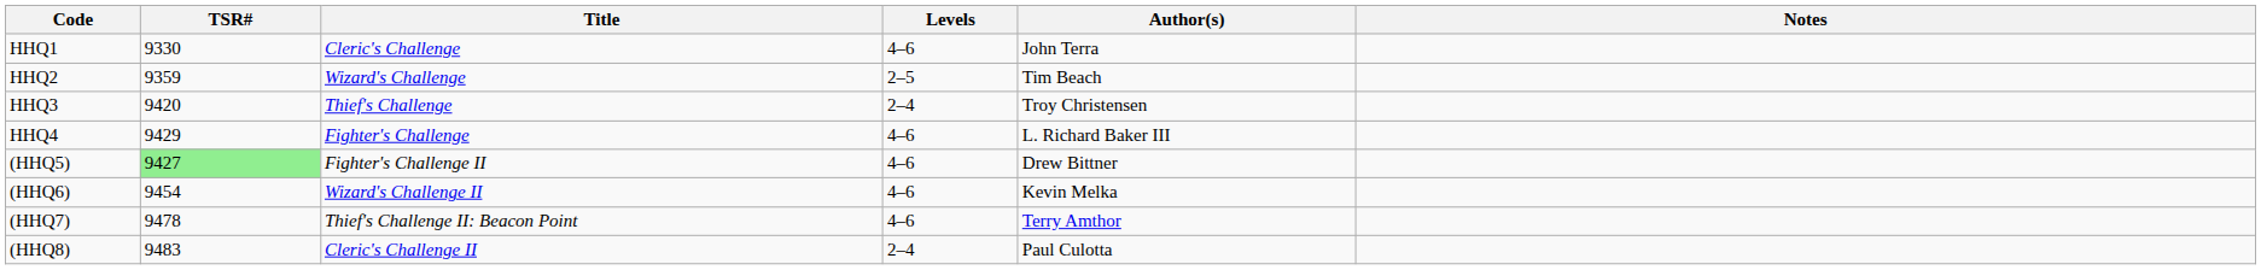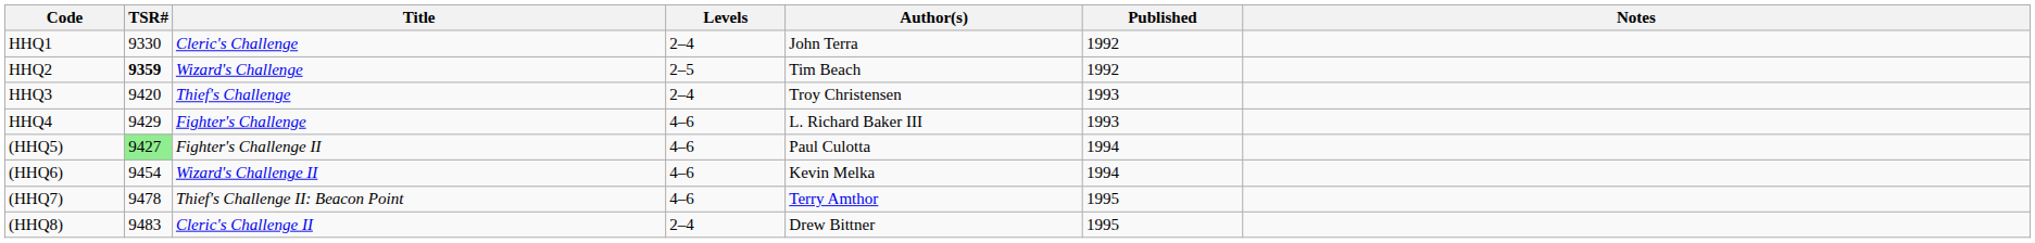+ column: Published | 1992 | 1992 | 1993 | 1993 | 1994 | 1994 | 1995 | 1995
HHQ1 | Levels: 4–6 -> 2–4
HHQ2 | TSR#: normal -> bold
(HHQ5) | Author(s): Drew Bittner -> Paul Culotta
(HHQ8) | Author(s): Paul Culotta -> Drew Bittner
